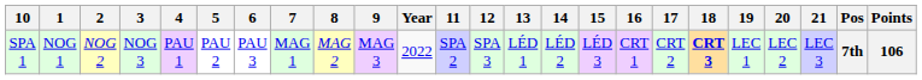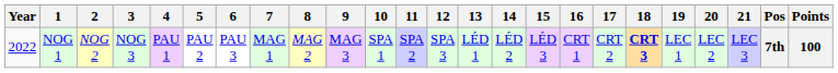columns swapped: Year <-> 10
NOG 1 | Points: 106 -> 100
